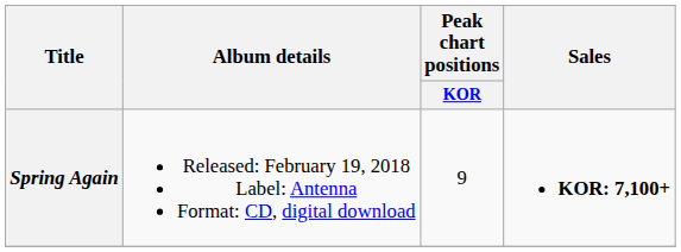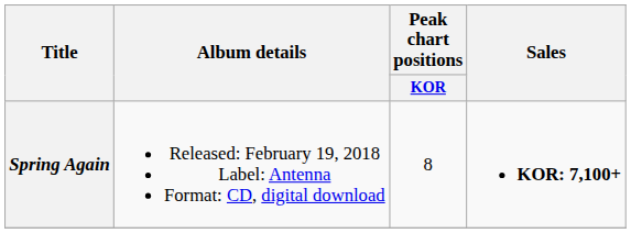Spring Again | Peak chart positions / KOR: 9 -> 8
